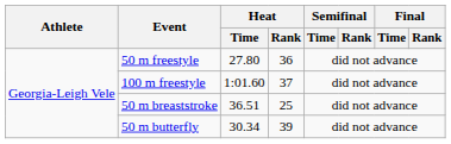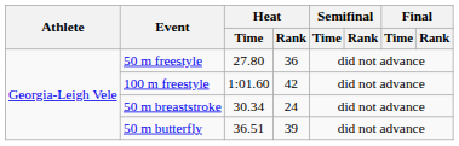100 m freestyle | Heat / Rank: 37 -> 42
50 m breaststroke | Heat / Time: 36.51 -> 30.34
50 m breaststroke | Heat / Rank: 25 -> 24
50 m butterfly | Heat / Time: 30.34 -> 36.51
